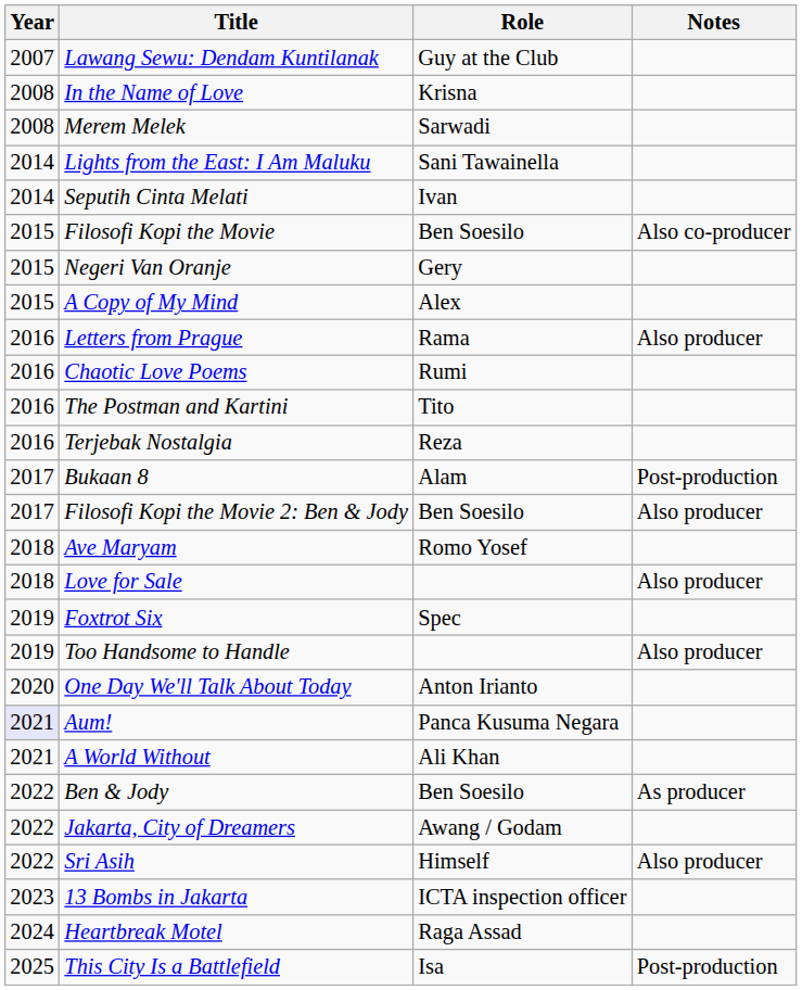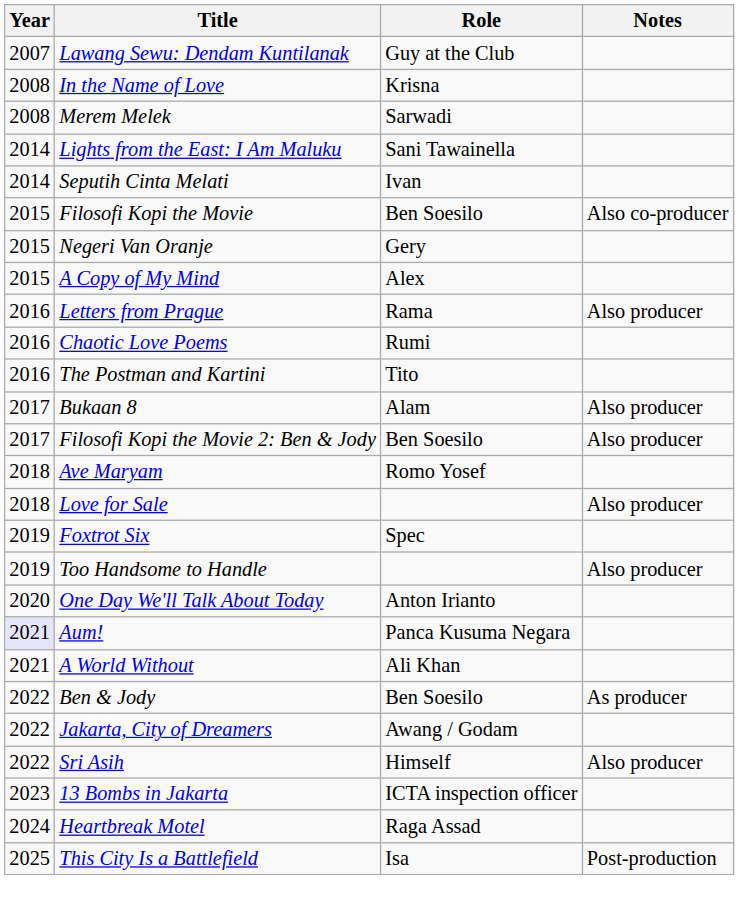- row: 2016 | Terjebak Nostalgia | Reza
Bukaan 8 | Notes: Post-production -> Also producer
